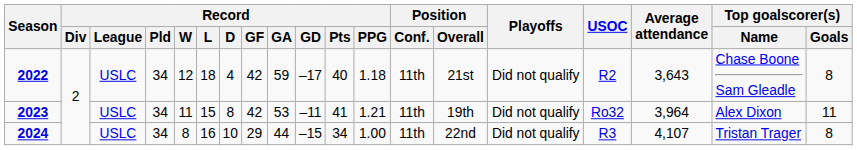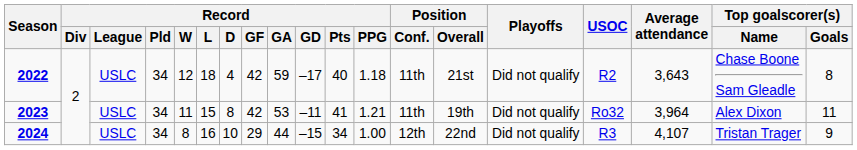2024 | Position / Conf.: 11th -> 12th
2024 | Top goalscorer(s) / Goals: 8 -> 9
